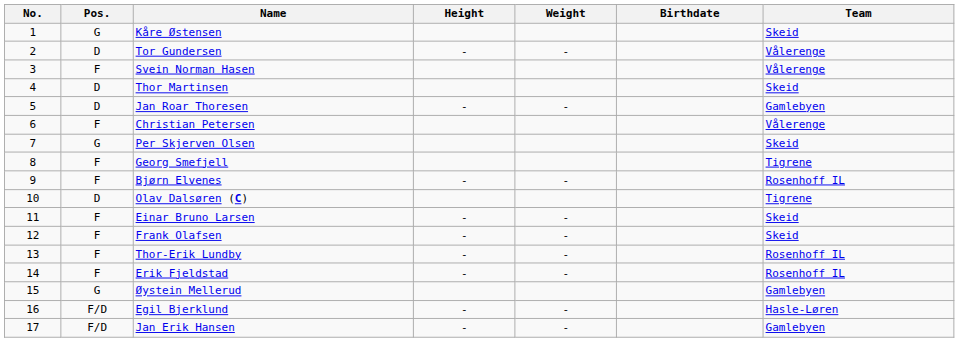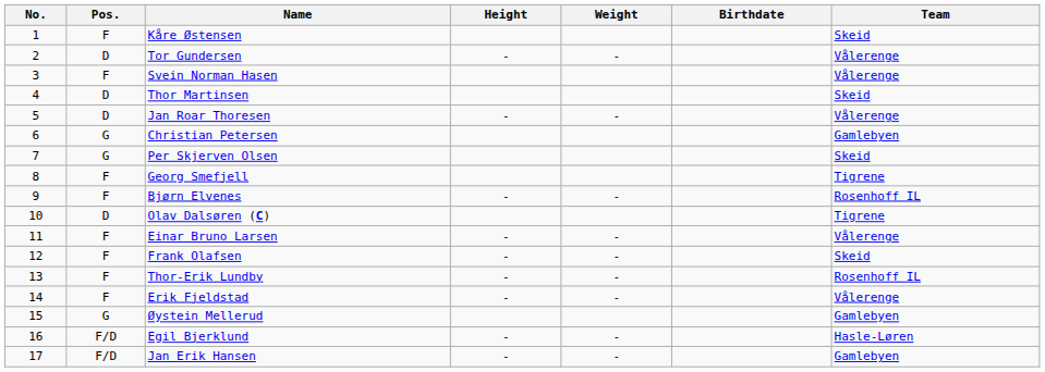Kåre Østensen | Pos.: G -> F
Jan Roar Thoresen | Team: Gamlebyen -> Vålerenge
Christian Petersen | Pos.: F -> G
Christian Petersen | Team: Vålerenge -> Gamlebyen
Einar Bruno Larsen | Team: Skeid -> Vålerenge
Erik Fjeldstad | Team: Rosenhoff IL -> Vålerenge
